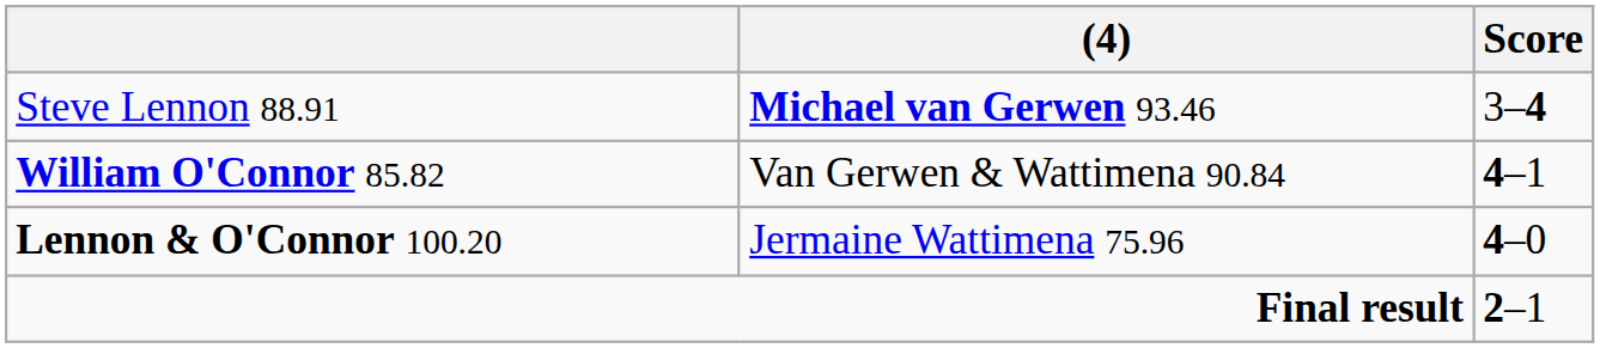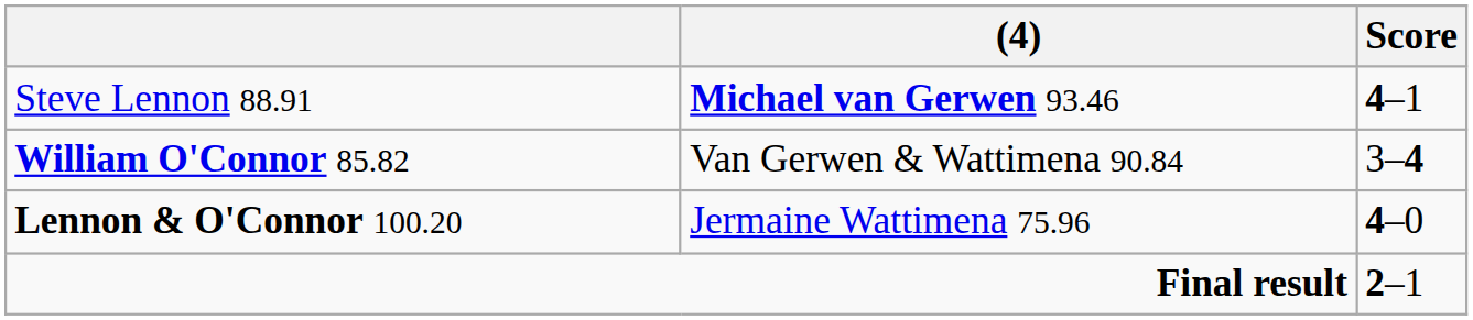Steve Lennon 88.91 | Score: 3–4 -> 4–1
William O'Connor 85.82 | Score: 4–1 -> 3–4
